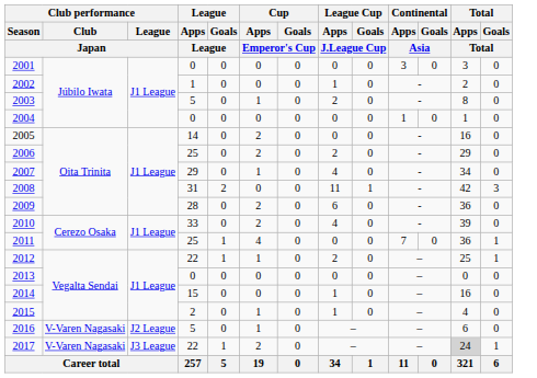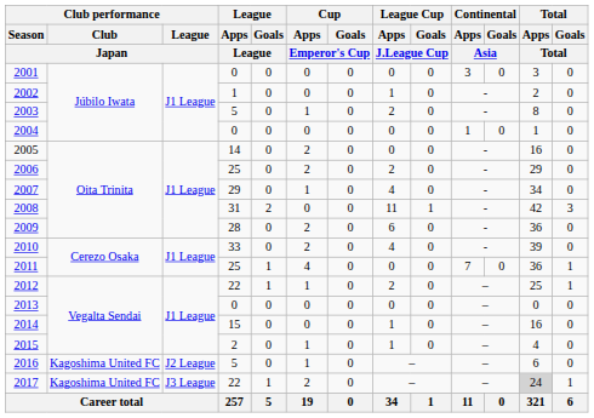2016 | Club performance / Club / Japan: V-Varen Nagasaki -> Kagoshima United FC
2017 | Club performance / Club / Japan: V-Varen Nagasaki -> Kagoshima United FC
